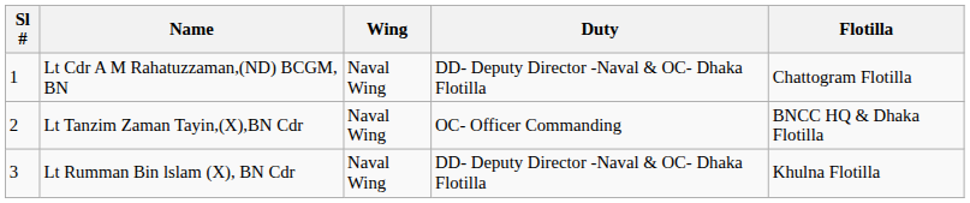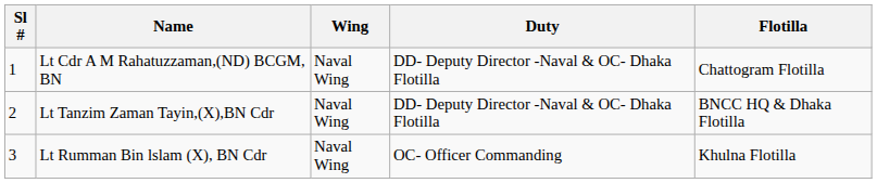Lt Tanzim Zaman Tayin,(X),BN Cdr | Duty: OC- Officer Commanding -> DD- Deputy Director -Naval & OC- Dhaka Flotilla
Lt Rumman Bin lslam (X), BN Cdr | Duty: DD- Deputy Director -Naval & OC- Dhaka Flotilla -> OC- Officer Commanding
